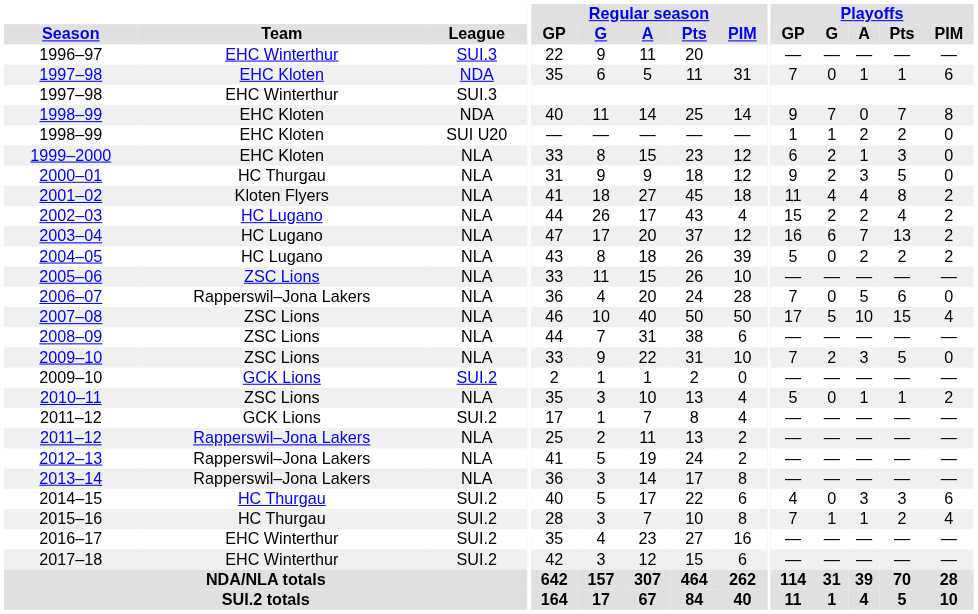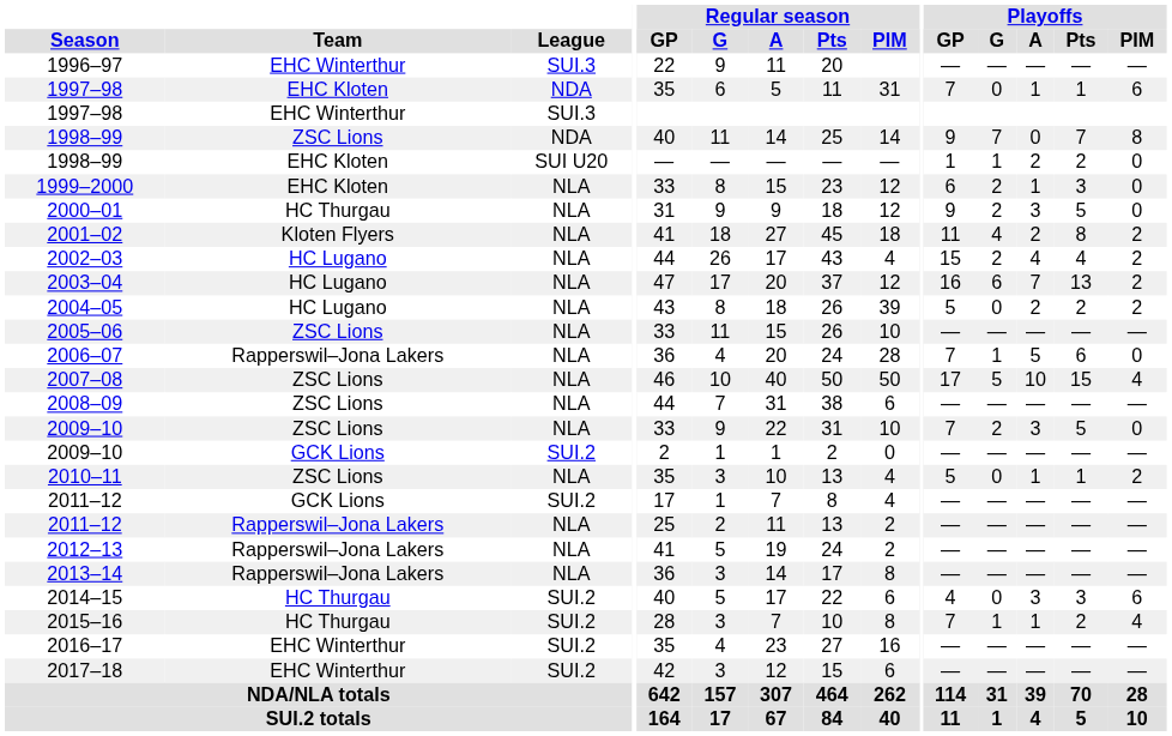1998–99 / NDA | Team: EHC Kloten -> ZSC Lions
2001–02 | Playoffs / A: 4 -> 2
2002–03 | Playoffs / A: 2 -> 4
2006–07 | Playoffs / G: 0 -> 1
